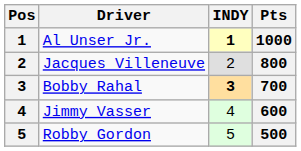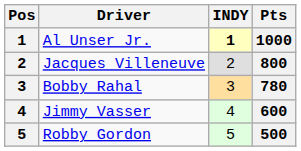Bobby Rahal | INDY: bold -> normal
Bobby Rahal | Pts: 700 -> 780
